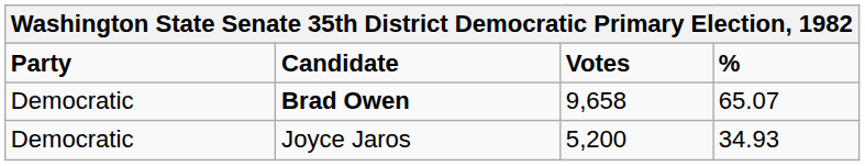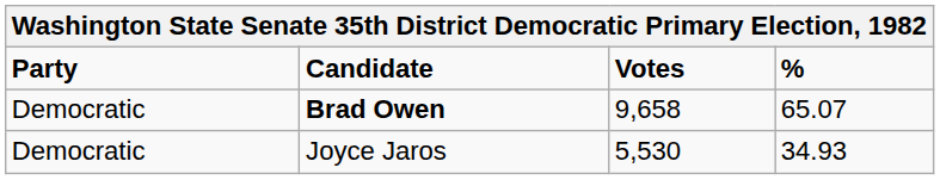Joyce Jaros | Votes: 5,200 -> 5,530
